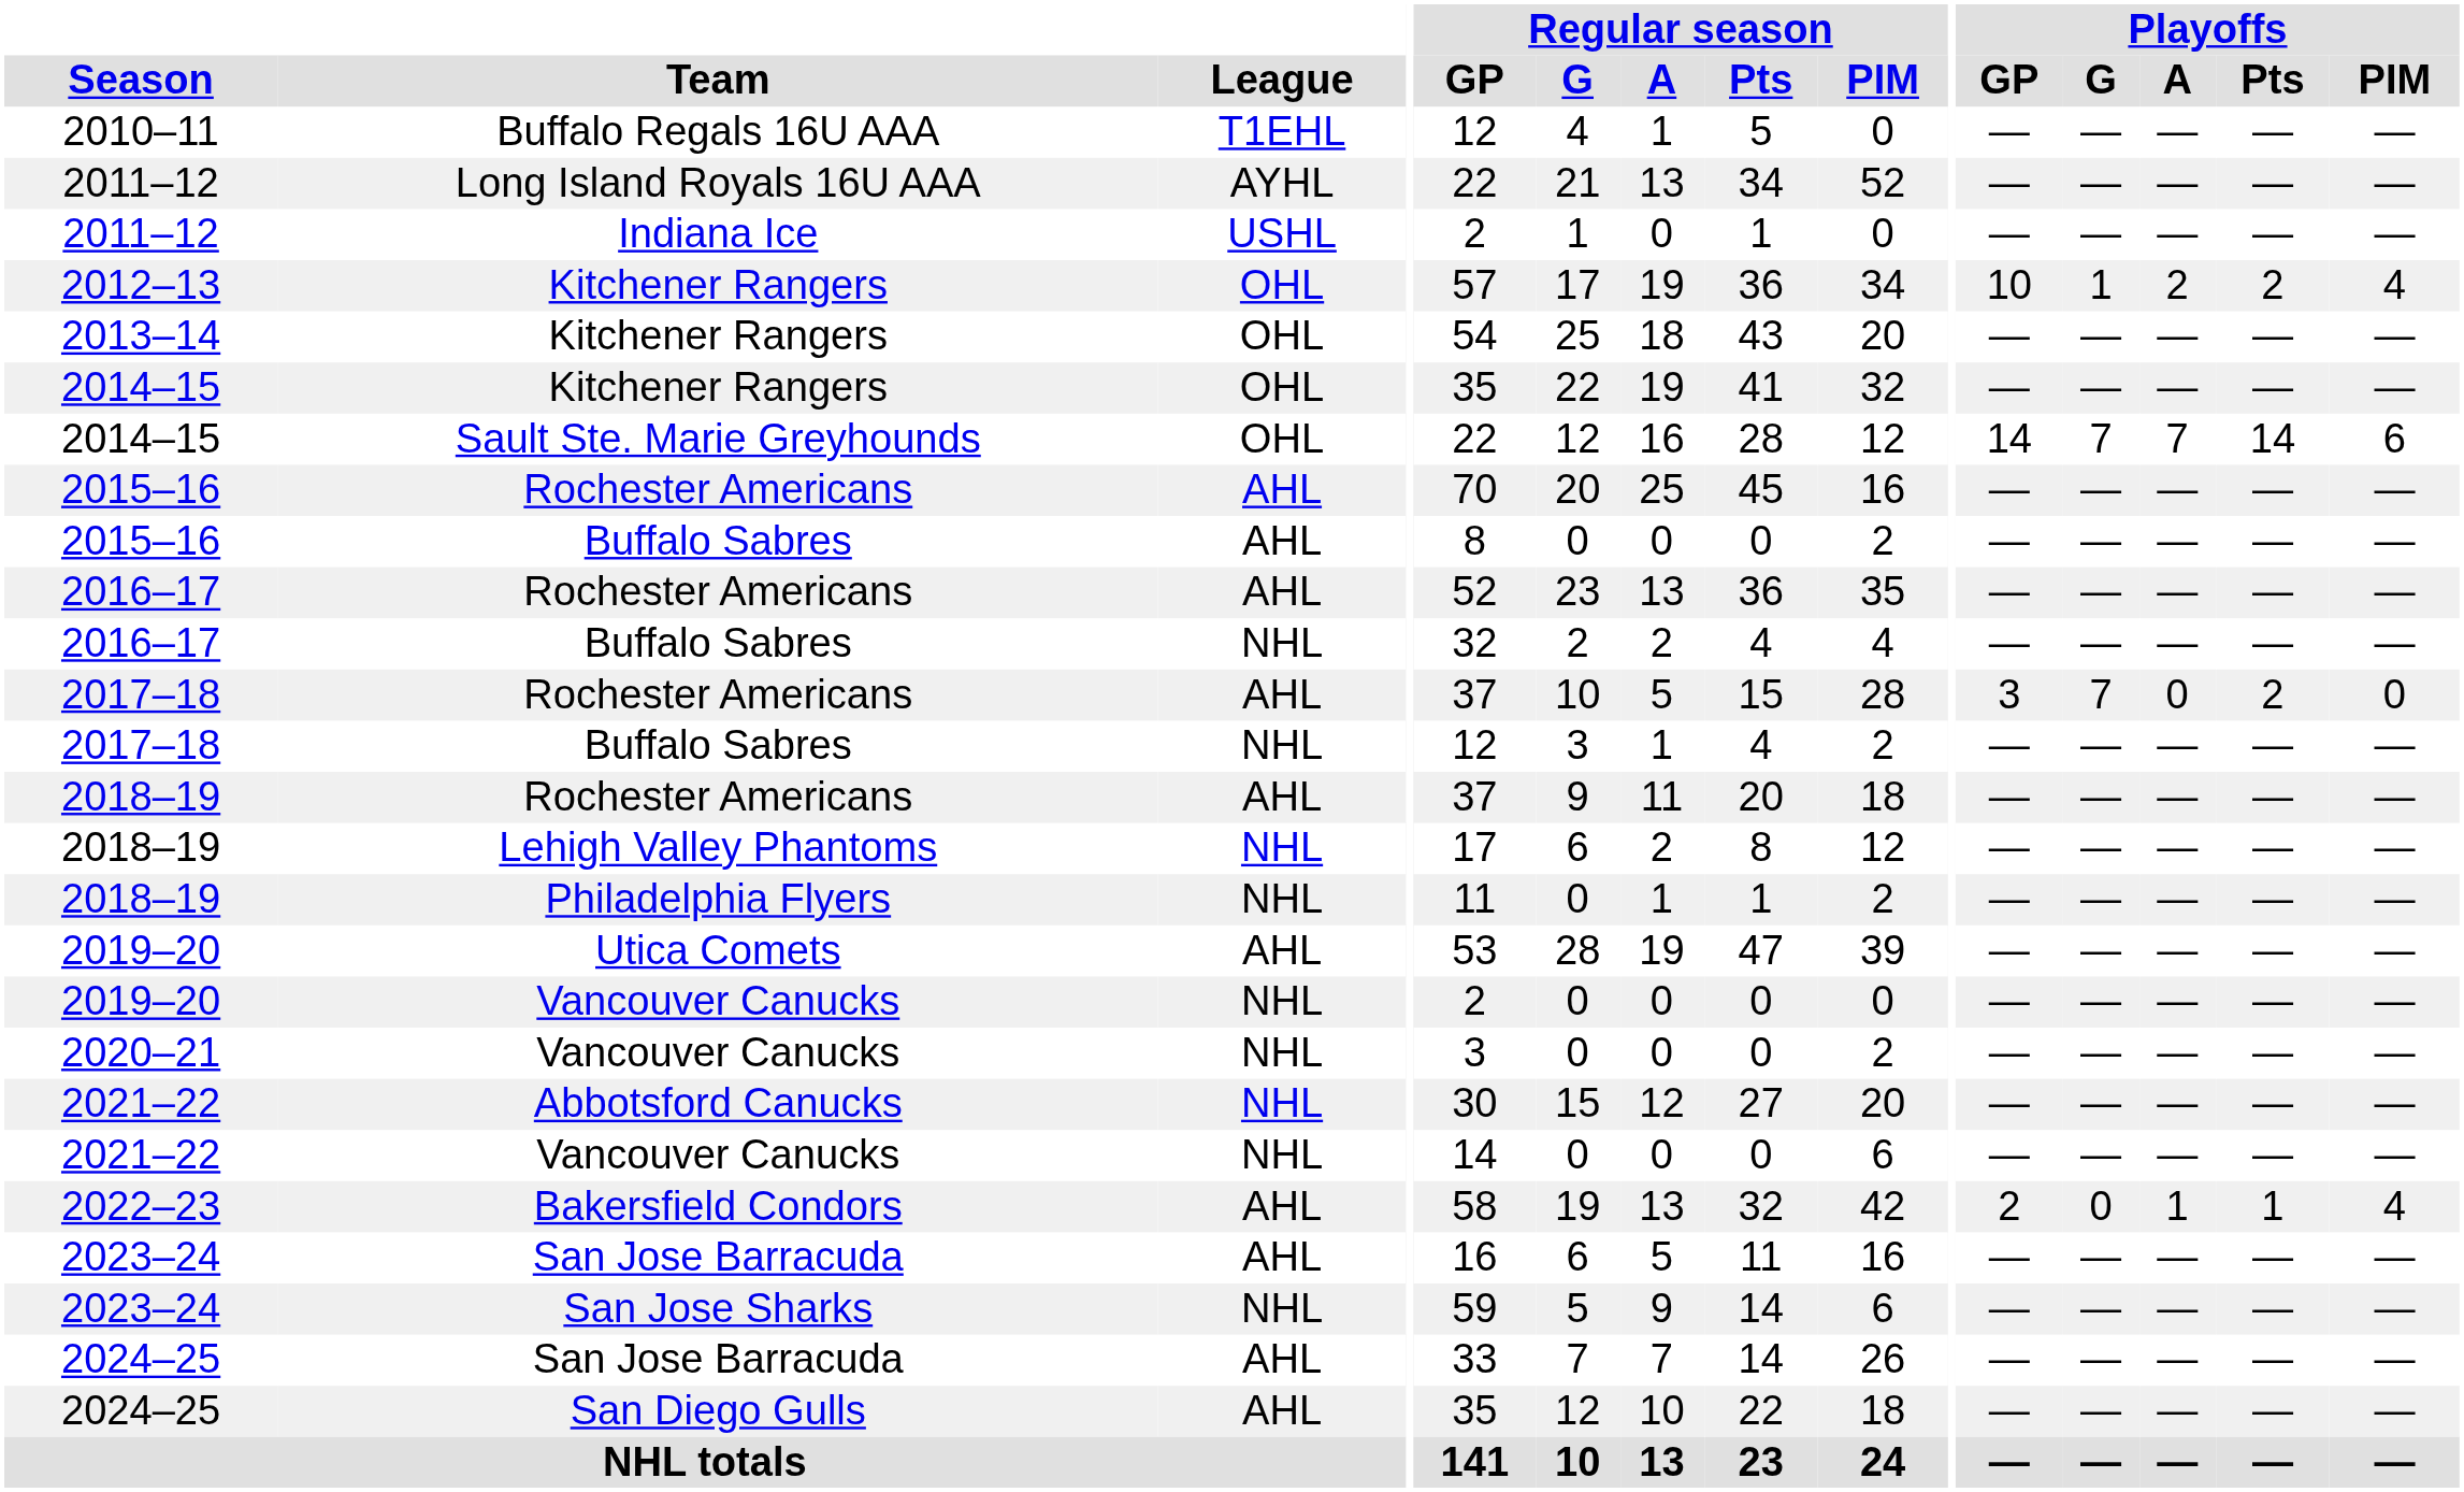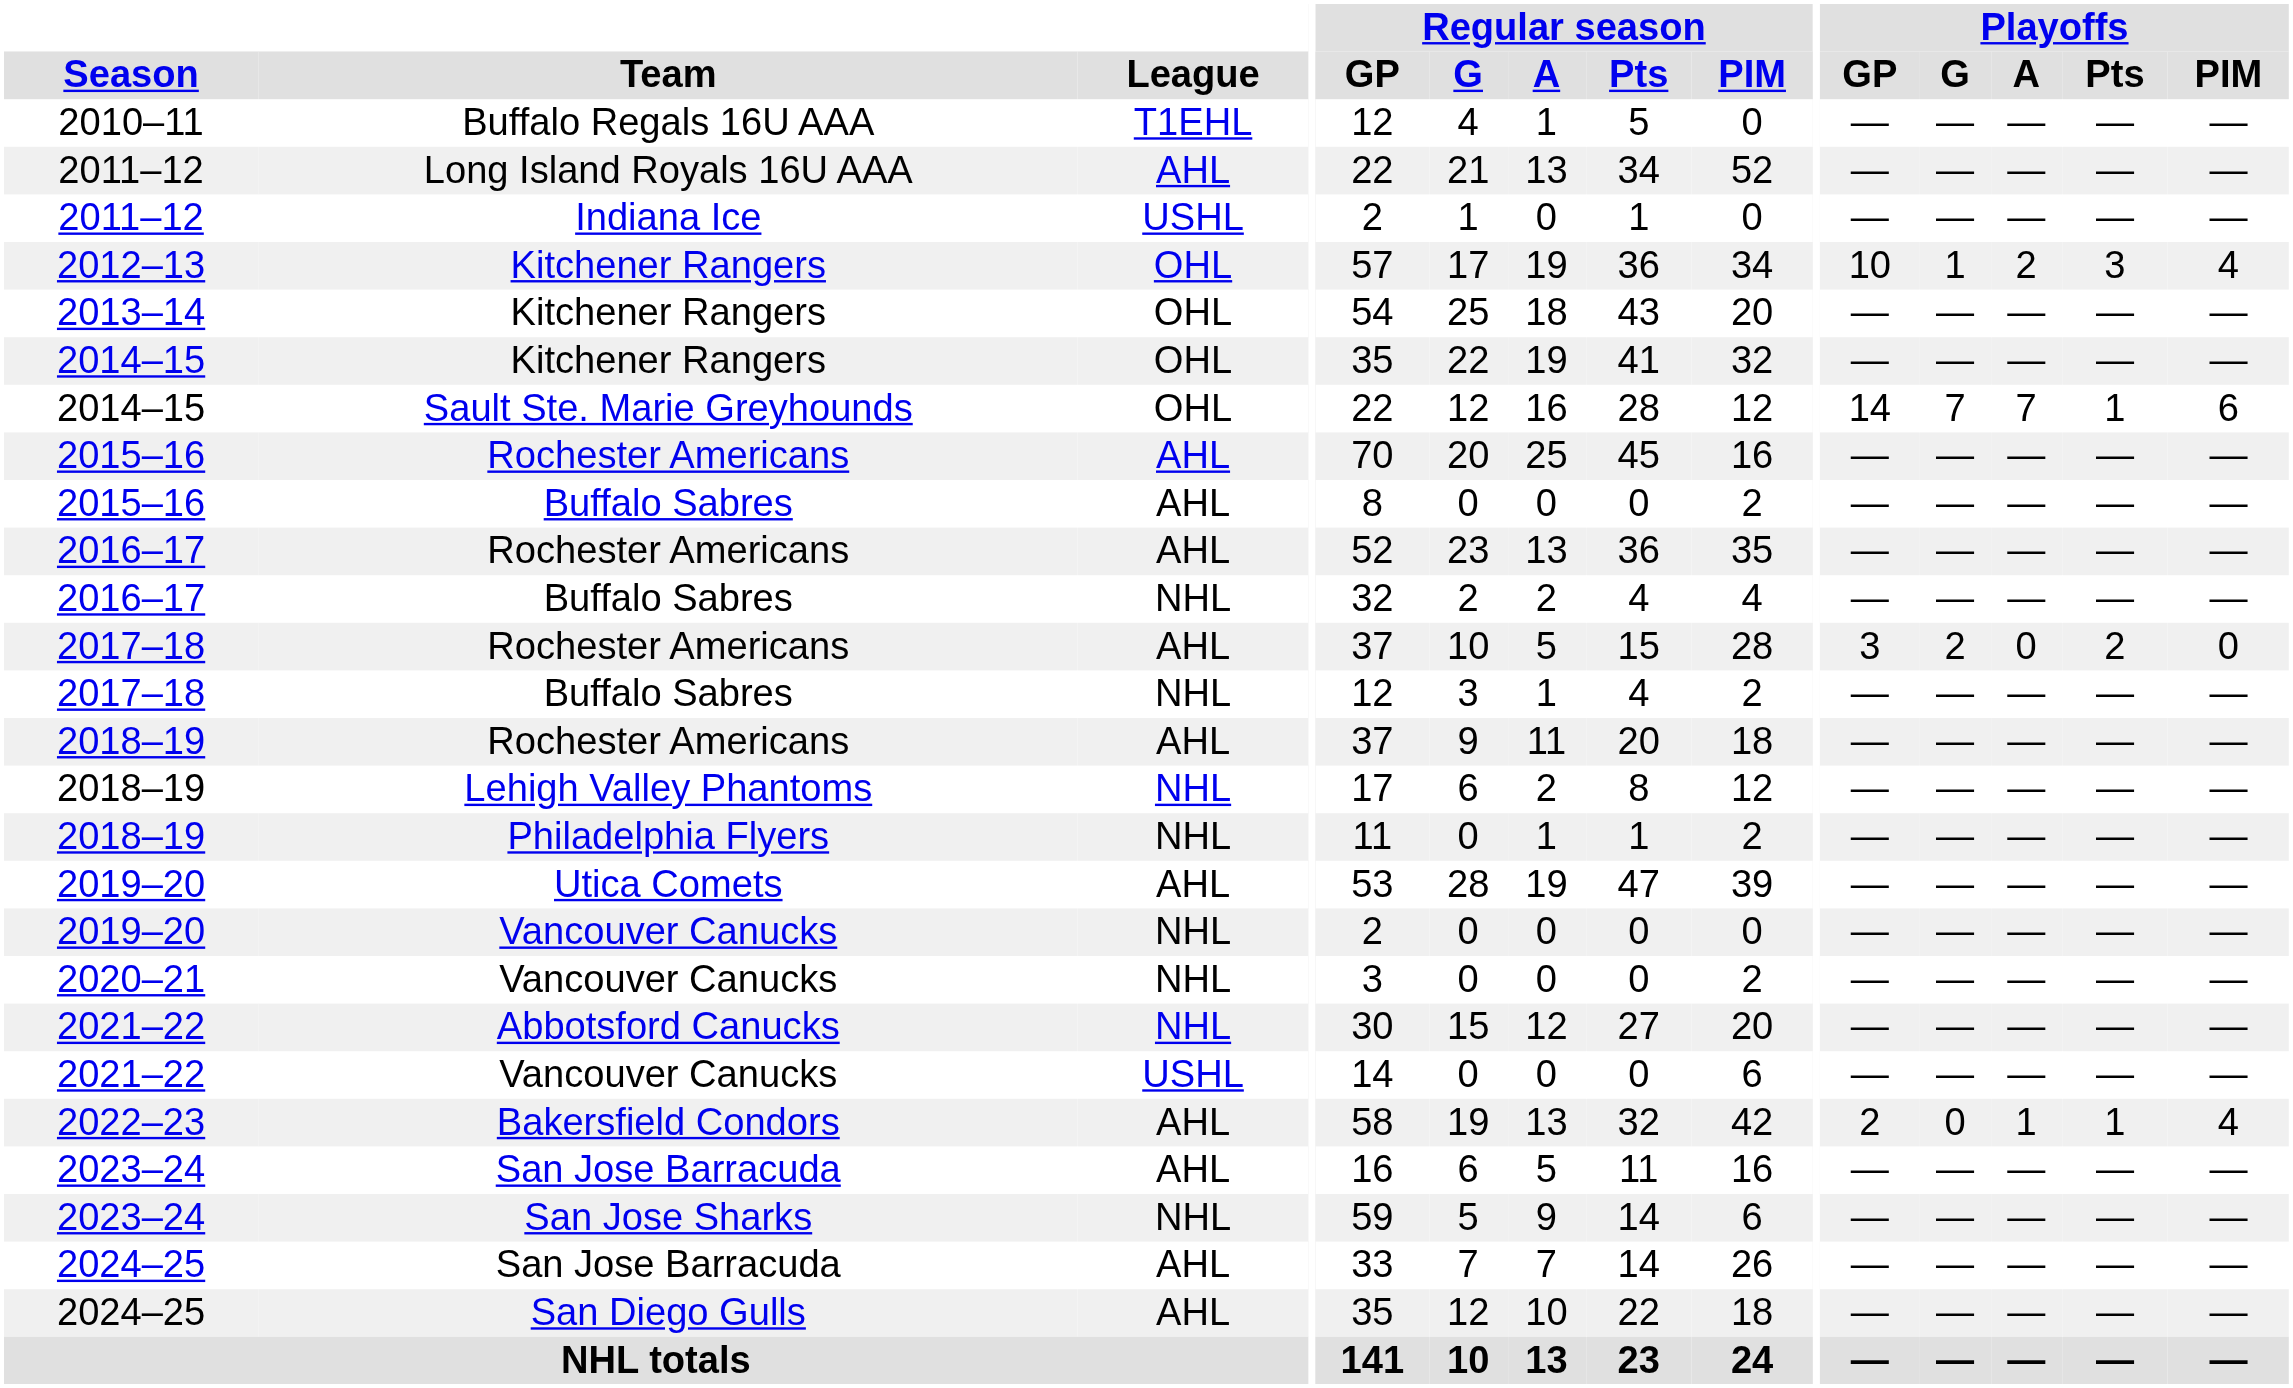Long Island Royals 16U AAA | League: AYHL -> AHL
2012–13 / Kitchener Rangers | Playoffs / Pts: 2 -> 3
Sault Ste. Marie Greyhounds | Playoffs / Pts: 14 -> 1
2017–18 / Rochester Americans | Playoffs / G: 7 -> 2
2021–22 / Vancouver Canucks | League: NHL -> USHL
